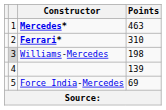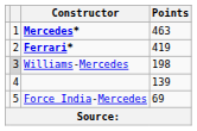Ferrari* | Points: 310 -> 419
